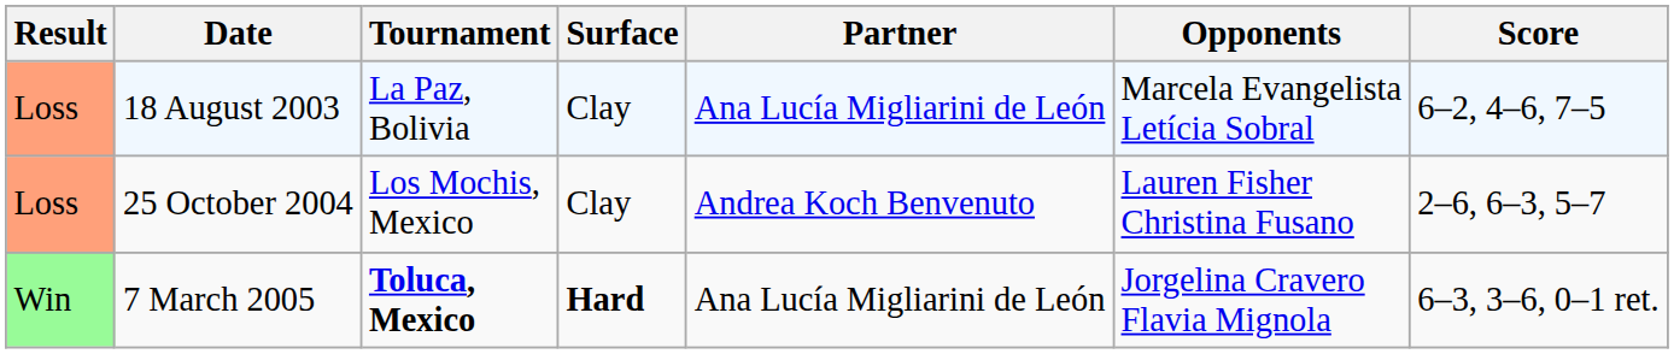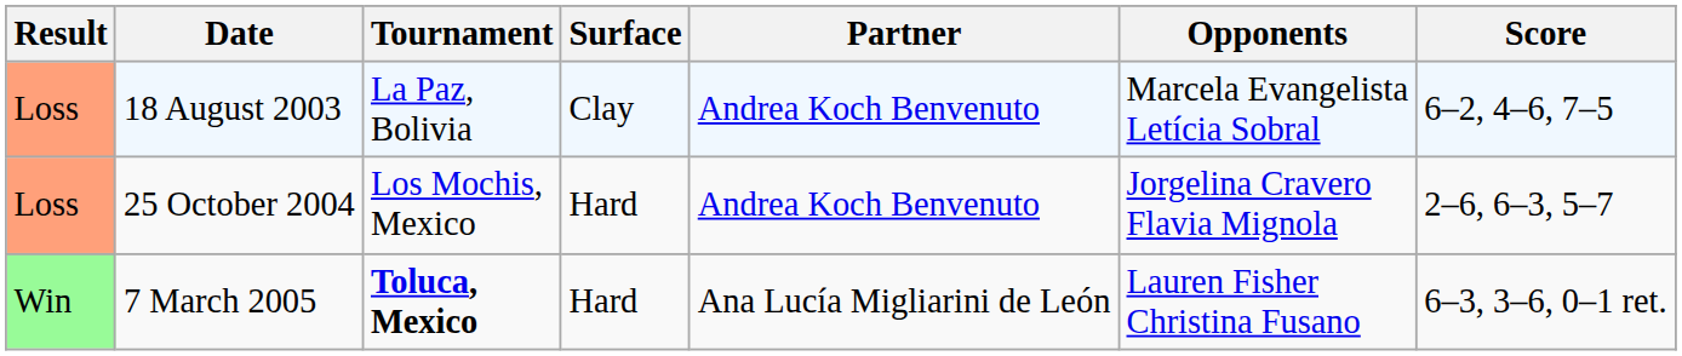18 August 2003 | Partner: Ana Lucía Migliarini de León -> Andrea Koch Benvenuto
25 October 2004 | Surface: Clay -> Hard
25 October 2004 | Opponents: Lauren Fisher Christina Fusano -> Jorgelina Cravero Flavia Mignola
7 March 2005 | Surface: bold -> normal
7 March 2005 | Opponents: Jorgelina Cravero Flavia Mignola -> Lauren Fisher Christina Fusano
